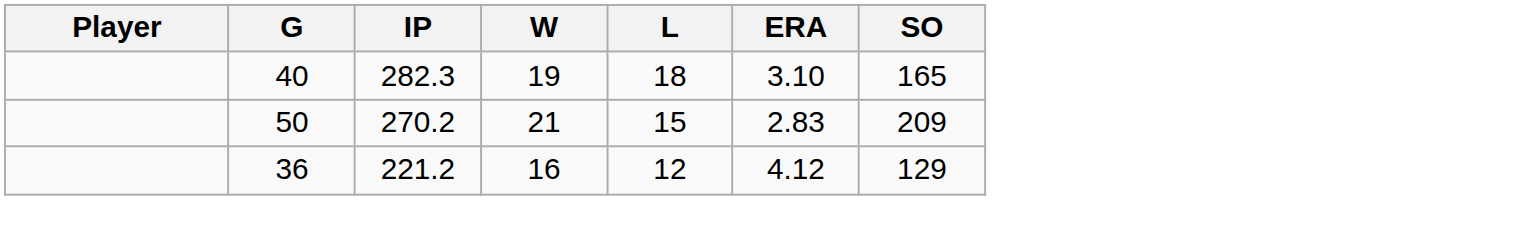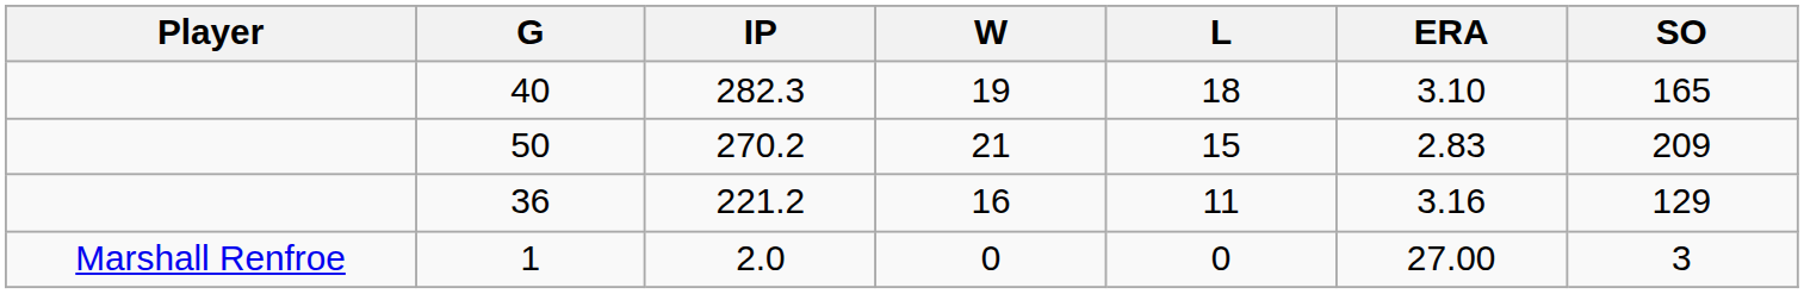36 | L: 12 -> 11
36 | ERA: 4.12 -> 3.16
+ row: Marshall Renfroe | 1 | 2.0 | 0 | 0 | 27.00 | 3
